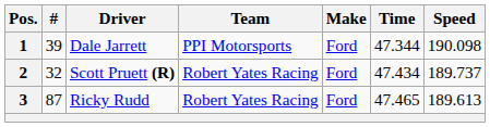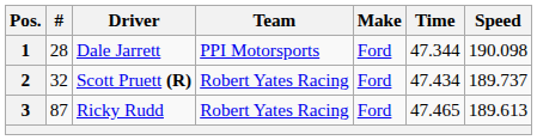1 | #: 39 -> 28
